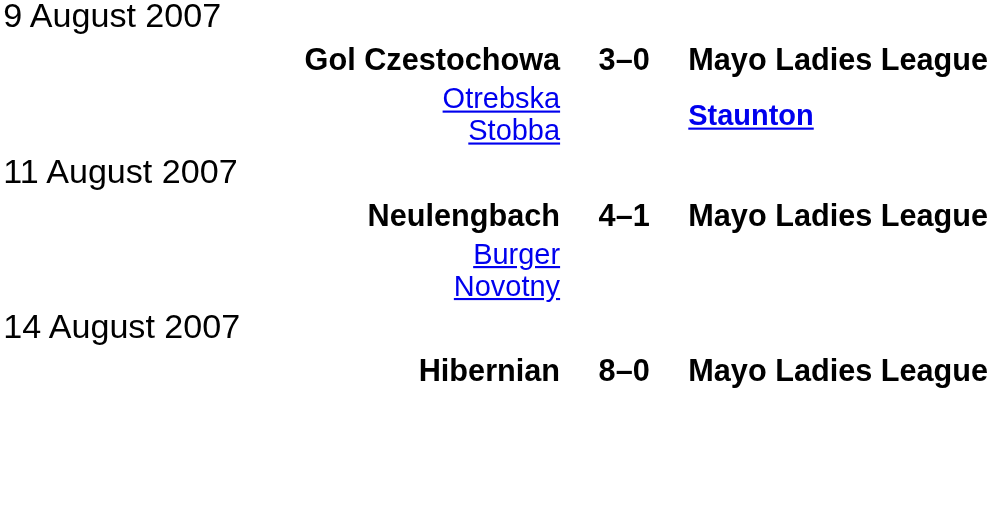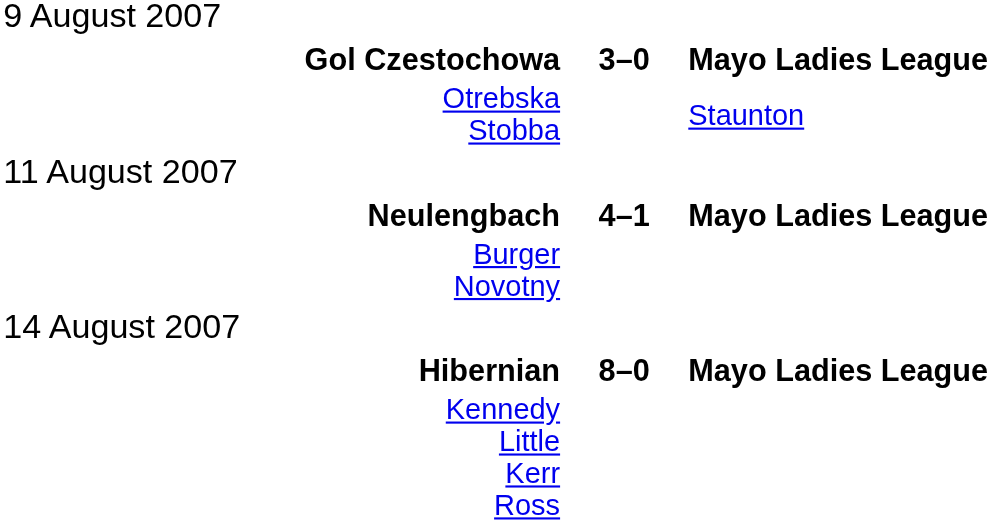Otrebska Stobba | column 3: bold -> normal
+ row: Kennedy Little Kerr Ross
